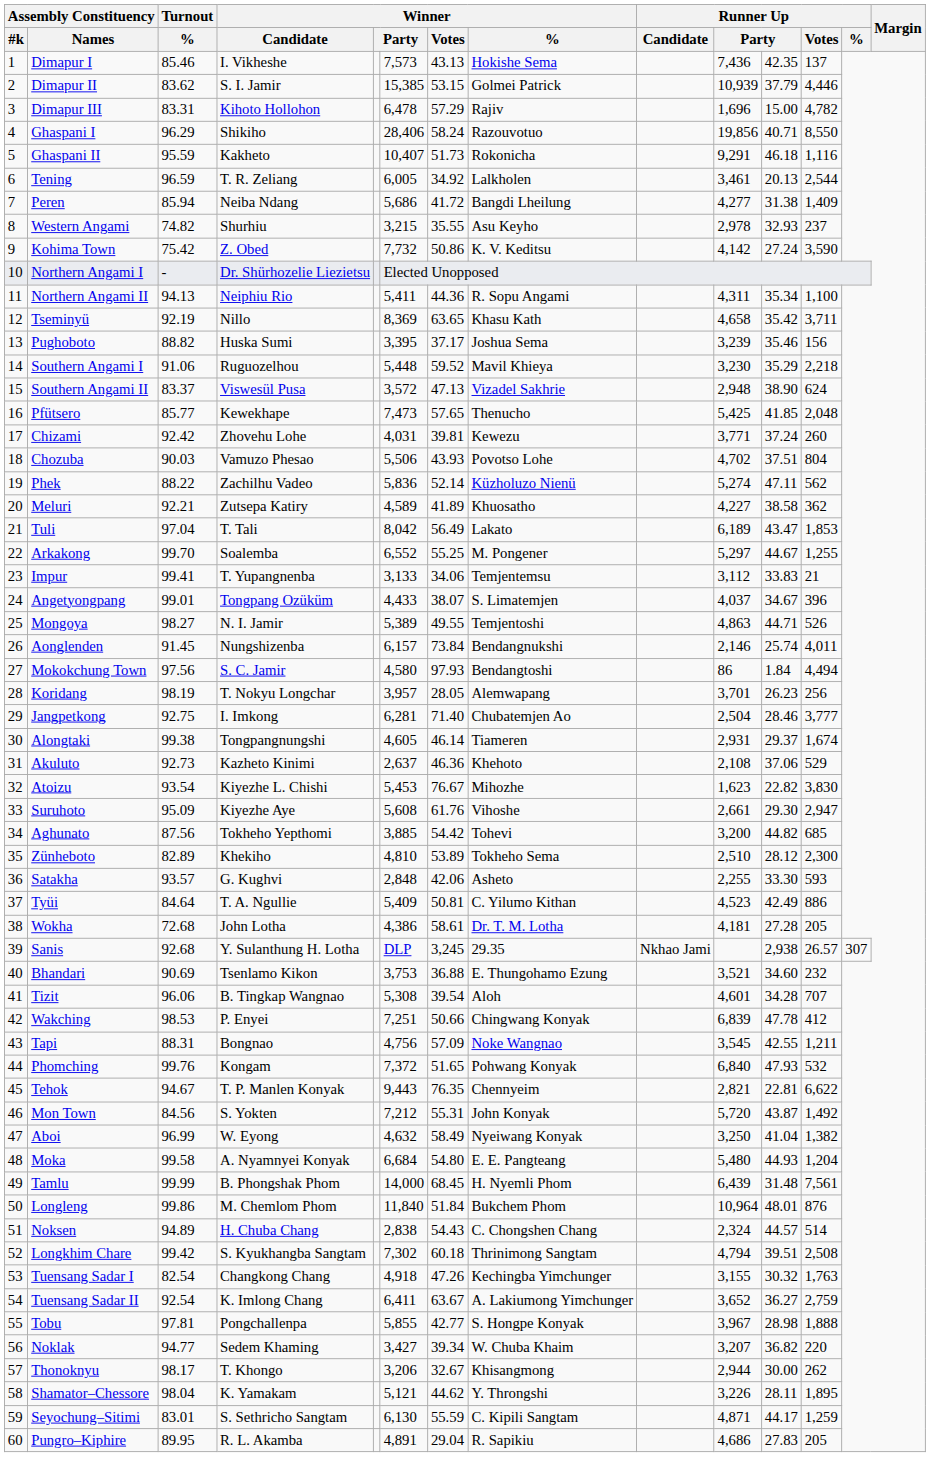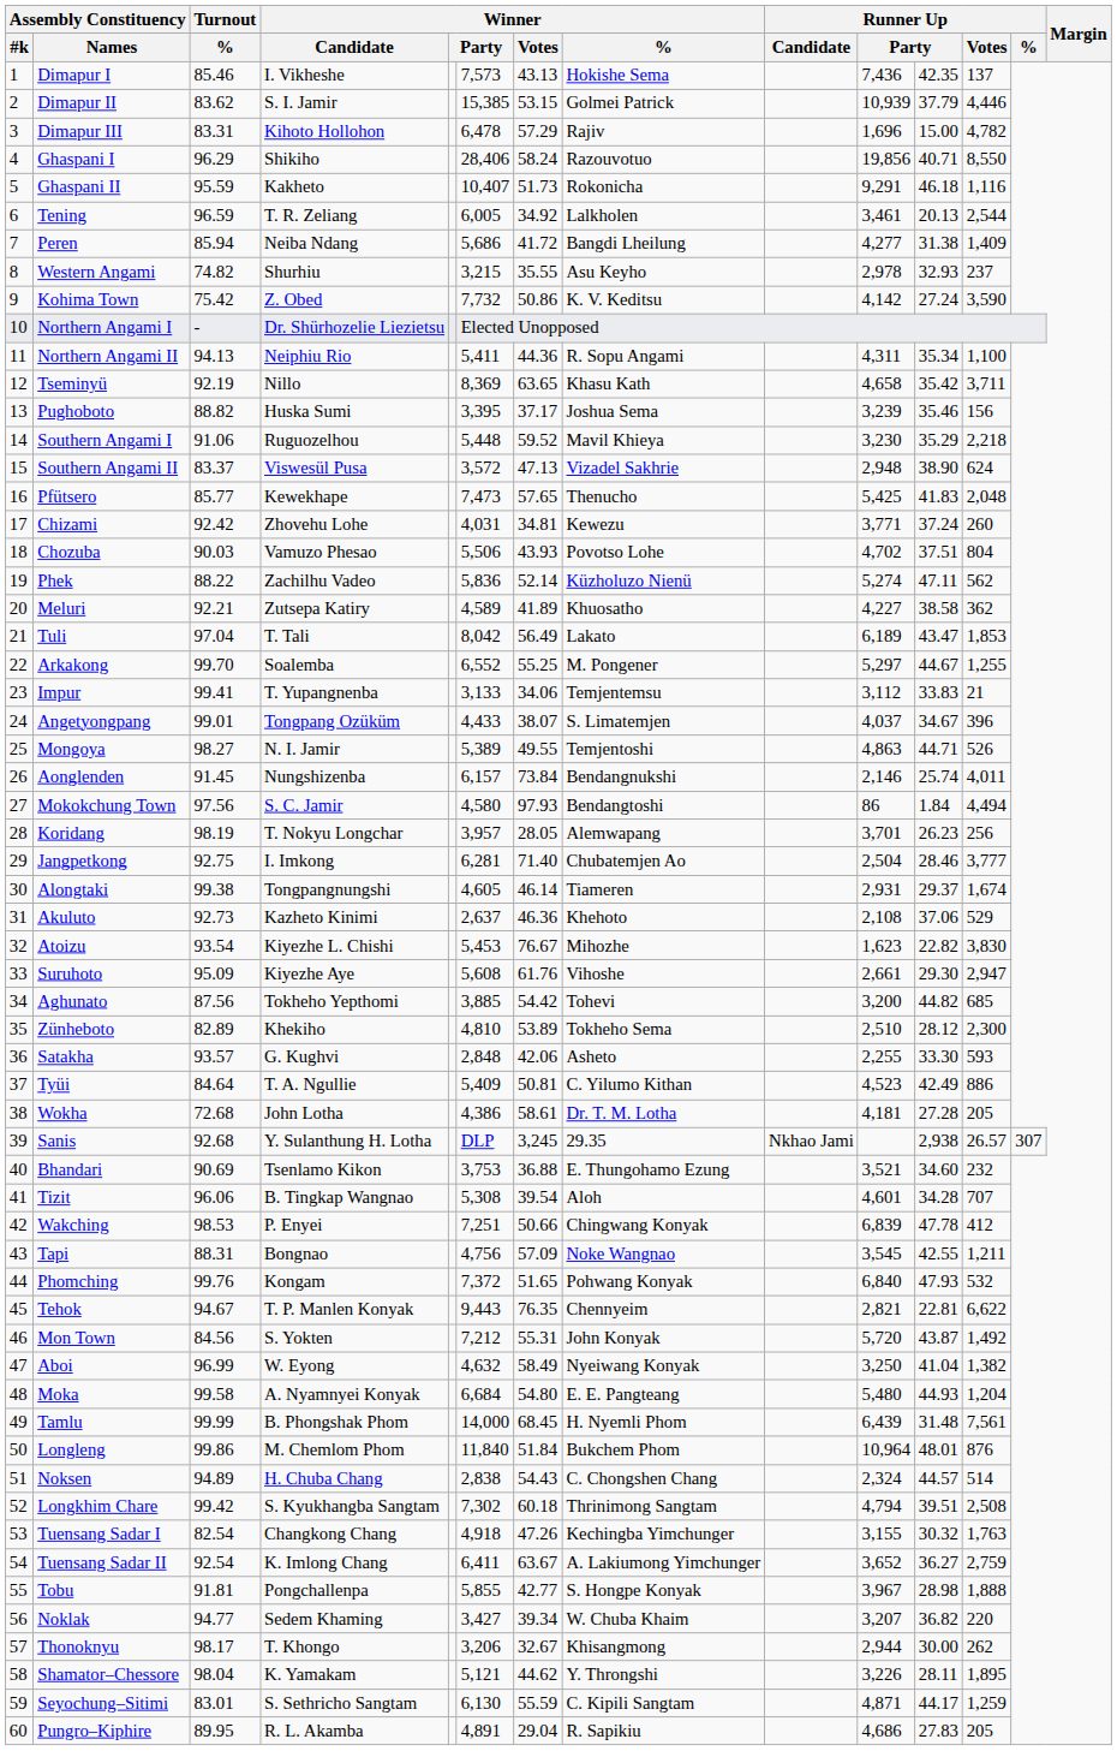Pfütsero | column 11: 41.85 -> 41.83
Chizami | Winner / Votes: 39.81 -> 34.81
Tobu | Turnout / %: 97.81 -> 91.81
